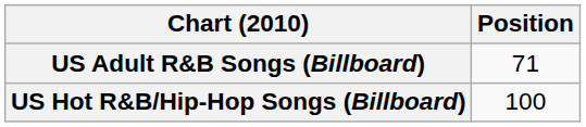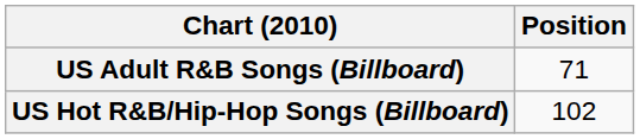US Hot R&B/Hip-Hop Songs (Billboard) | Position: 100 -> 102
